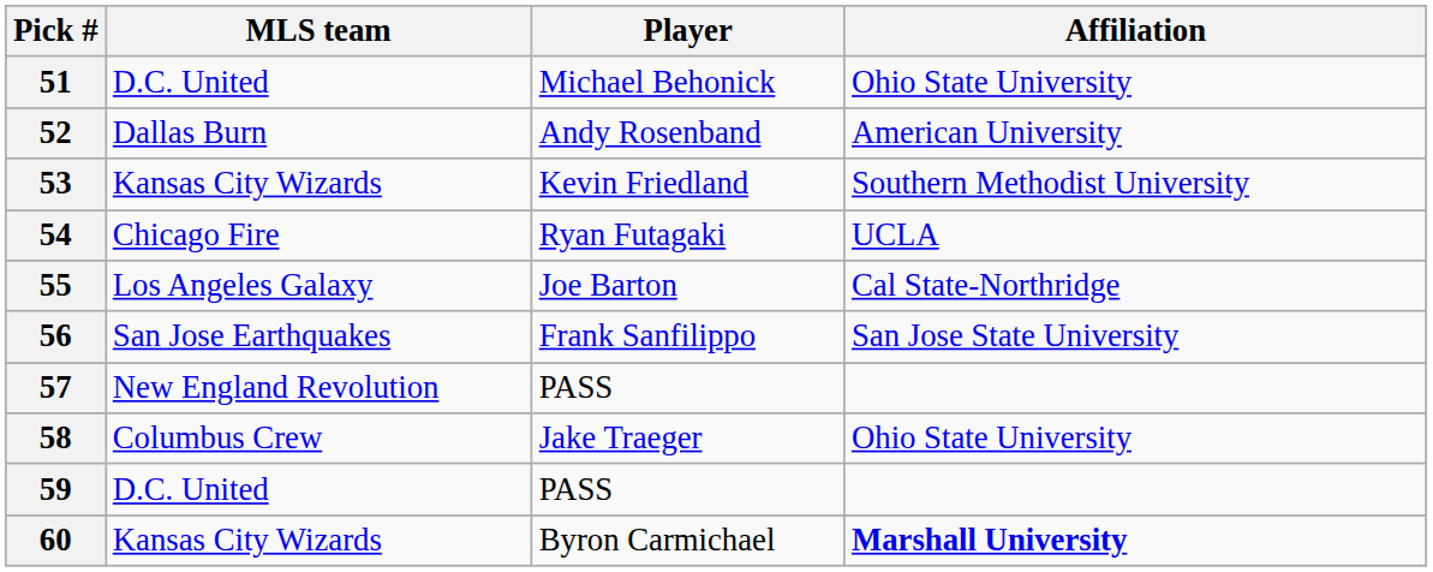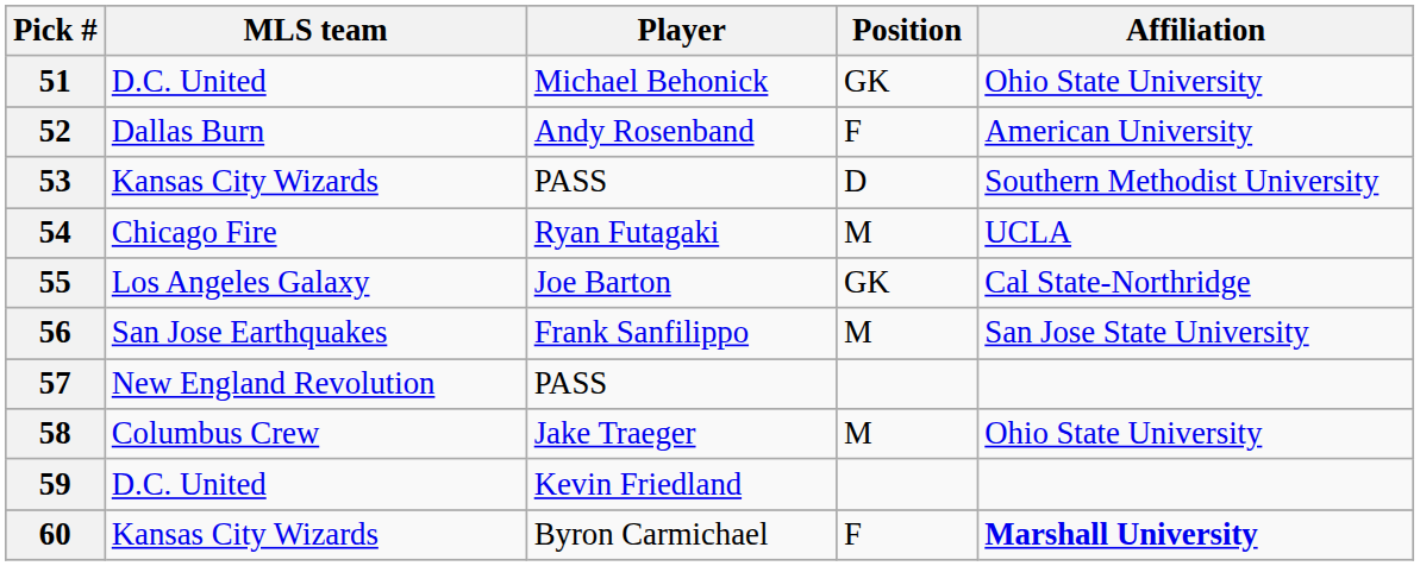+ column: Position | GK | F | D | M | GK | M | M | F
53 | Player: Kevin Friedland -> PASS
59 | Player: PASS -> Kevin Friedland
